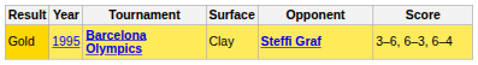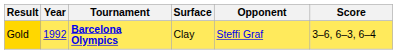Gold | Year: 1995 -> 1992
Gold | Opponent: bold -> normal
